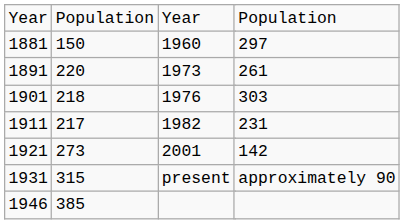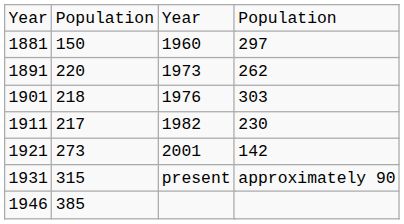1891 | column 6: 261 -> 262
1911 | column 6: 231 -> 230
